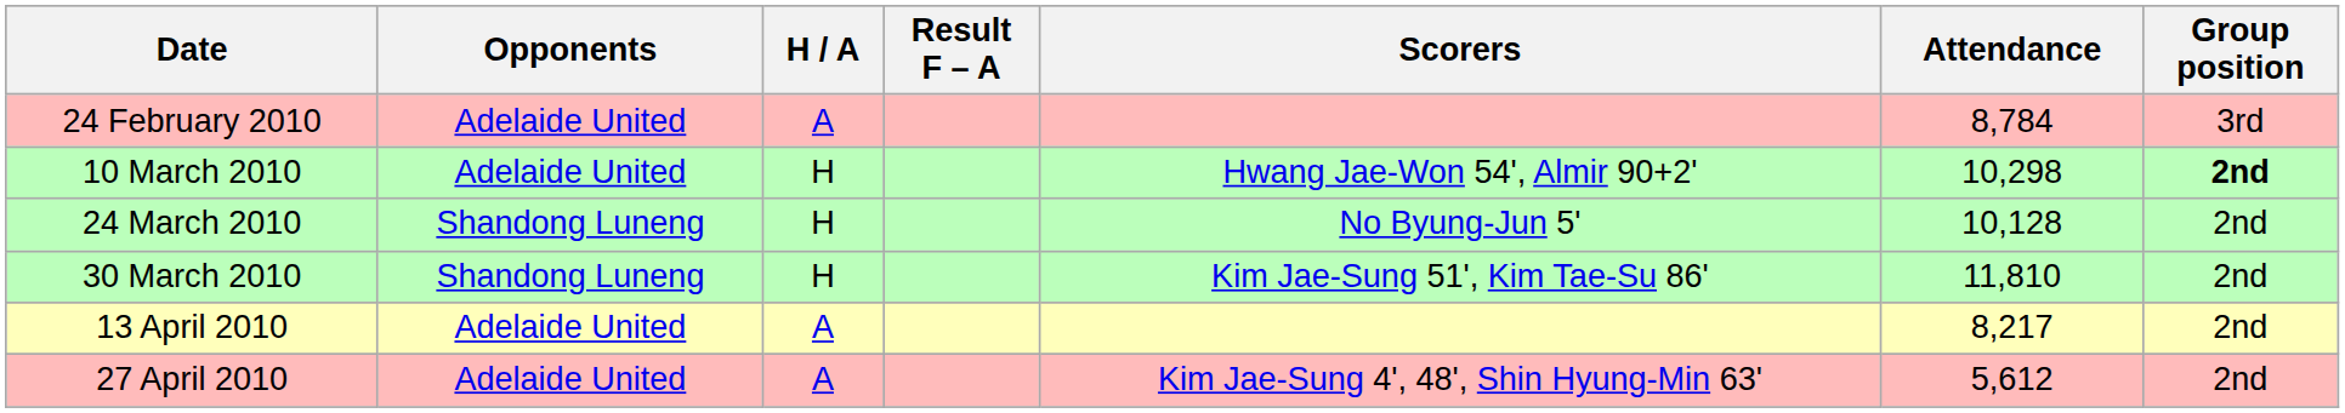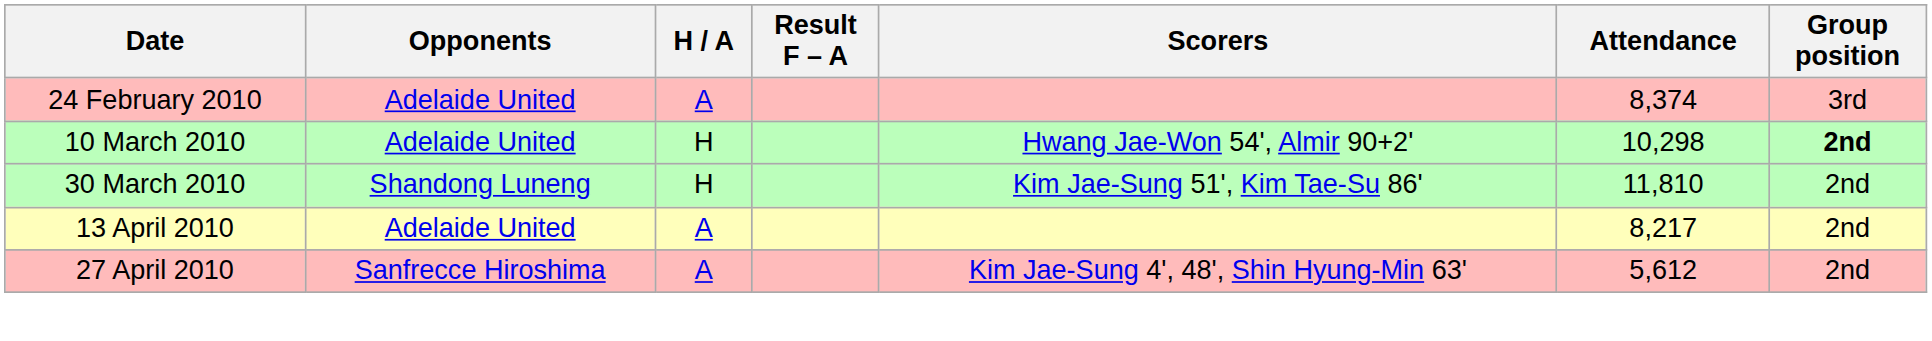24 February 2010 | Attendance: 8,784 -> 8,374
- row: 24 March 2010 | Shandong Luneng | H | No Byung-Jun 5' | 10,128 | 2nd
27 April 2010 | Opponents: Adelaide United -> Sanfrecce Hiroshima
